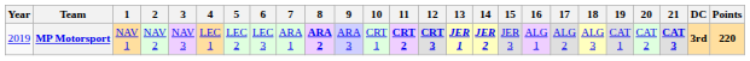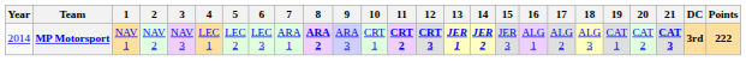MP Motorsport | Year: 2019 -> 2014
MP Motorsport | Points: 220 -> 222
